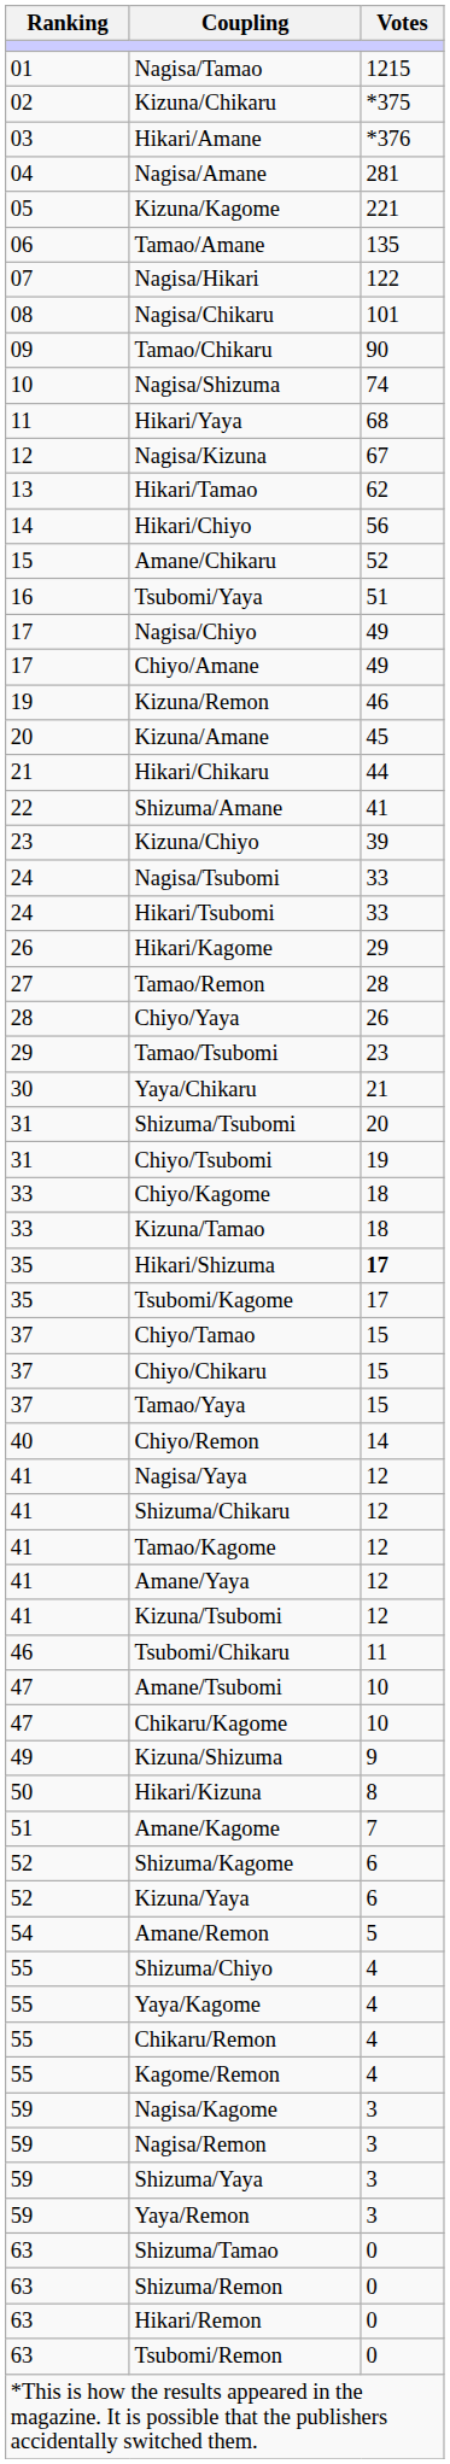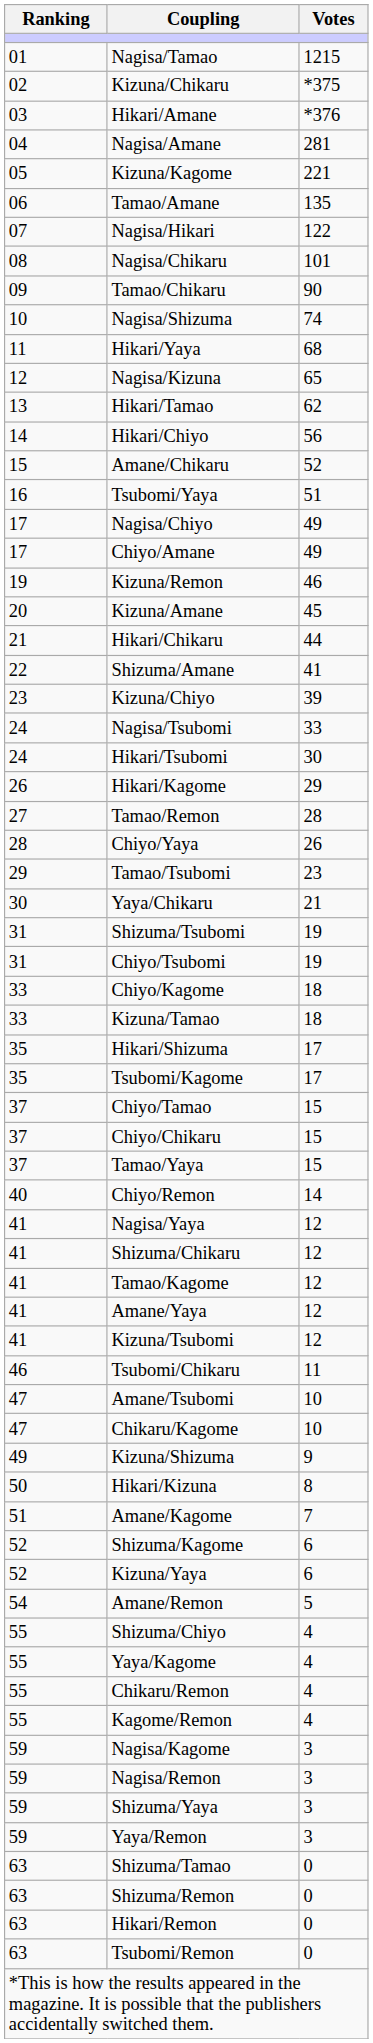Nagisa/Kizuna | Votes: 67 -> 65
Hikari/Tsubomi | Votes: 33 -> 30
Shizuma/Tsubomi | Votes: 20 -> 19
Hikari/Shizuma | Votes: bold -> normal
